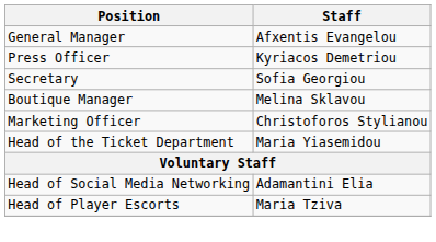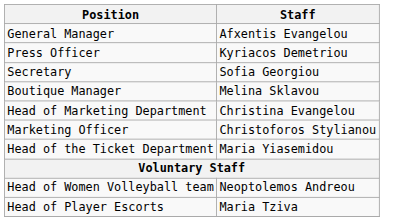+ row: Head of Marketing Department | Christina Evangelou
+ row: Head of Women Volleyball team | Neoptolemos Andreou
- row: Head of Social Media Networking | Adamantini Elia
